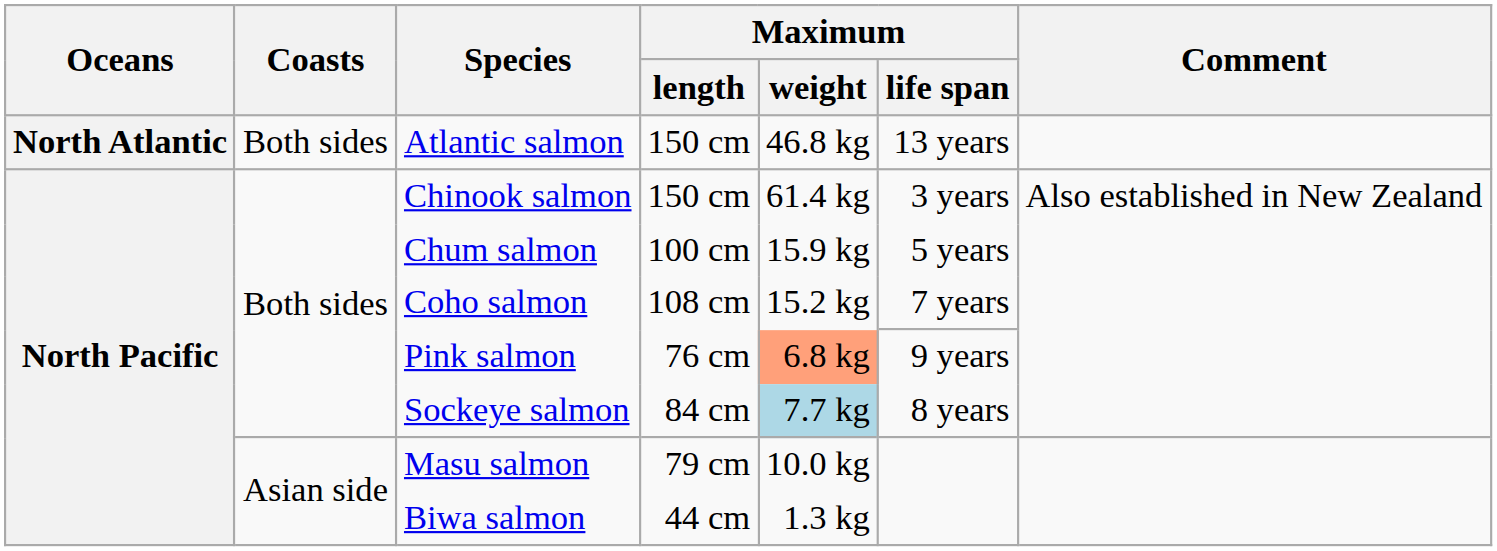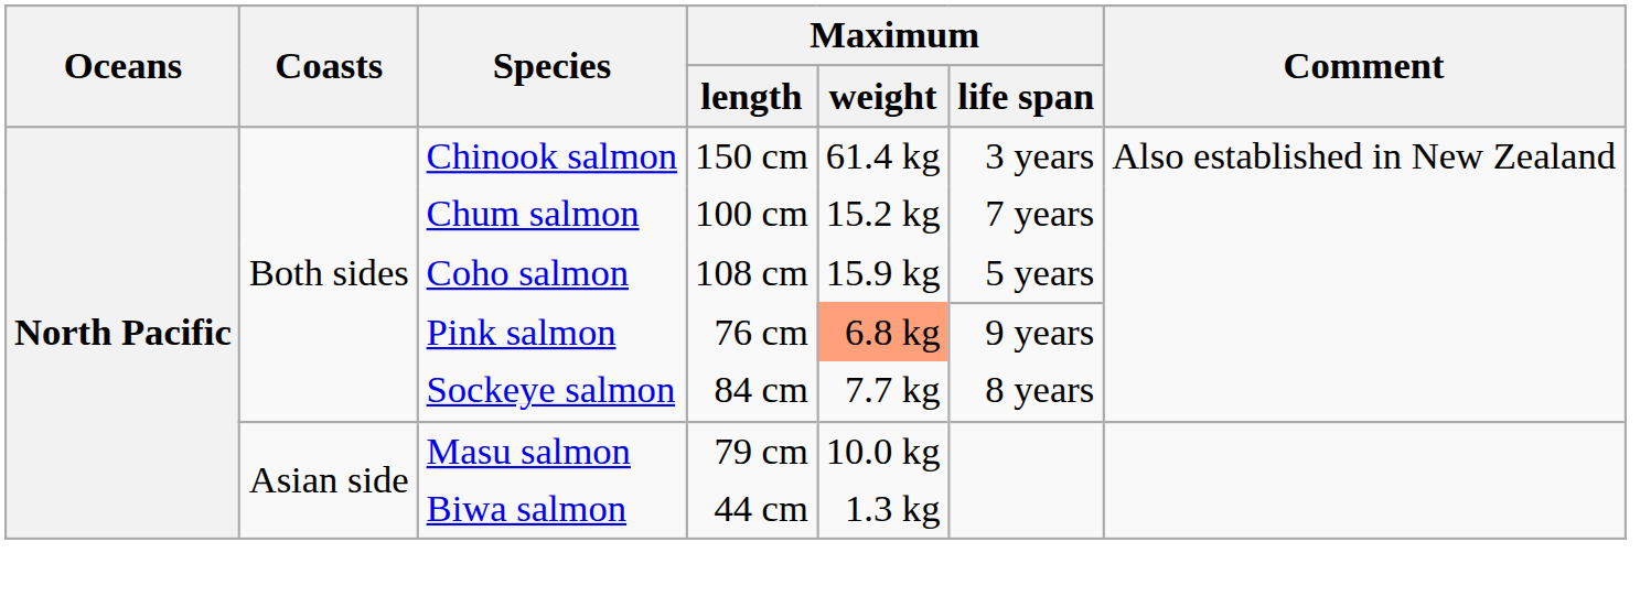- row: North Atlantic | Both sides | Atlantic salmon | 150 cm | 46.8 kg | 13 years
Chum salmon | Maximum / weight: 15.9 kg -> 15.2 kg
Chum salmon | Maximum / life span: 5 years -> 7 years
Coho salmon | Maximum / weight: 15.2 kg -> 15.9 kg
Coho salmon | Maximum / life span: 7 years -> 5 years
Sockeye salmon | Maximum / weight: lightblue background -> no background
